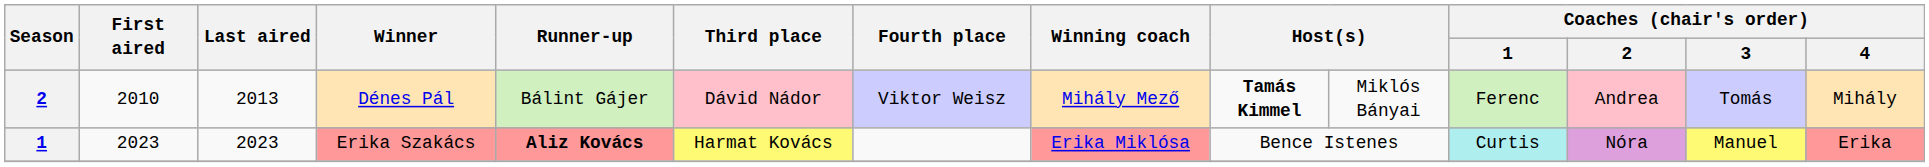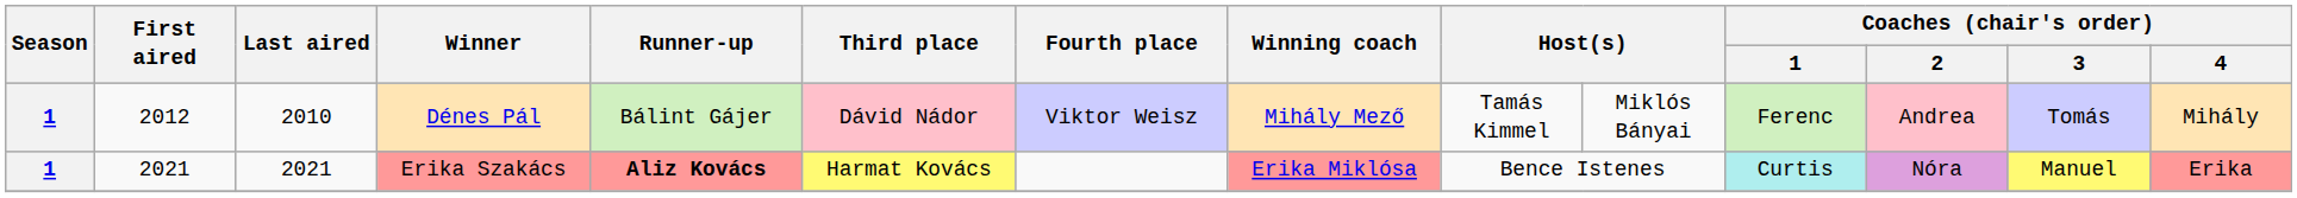Dénes Pál | Season: 2 -> 1
Dénes Pál | First aired: 2010 -> 2012
Dénes Pál | Last aired: 2013 -> 2010
Dénes Pál | column 9: bold -> normal
Erika Szakács | First aired: 2023 -> 2021
Erika Szakács | Last aired: 2023 -> 2021
